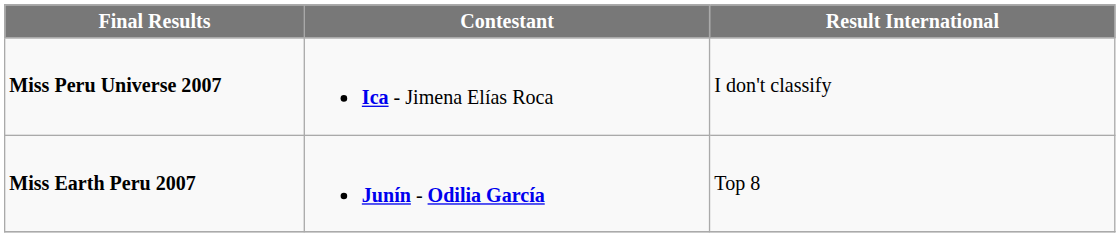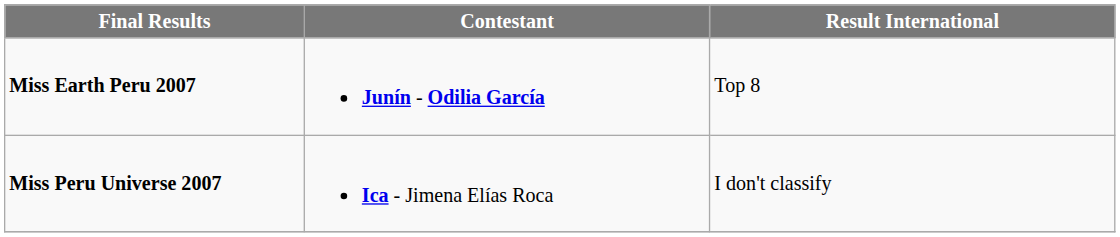rows swapped: Miss Peru Universe 2007 <-> Miss Earth Peru 2007
